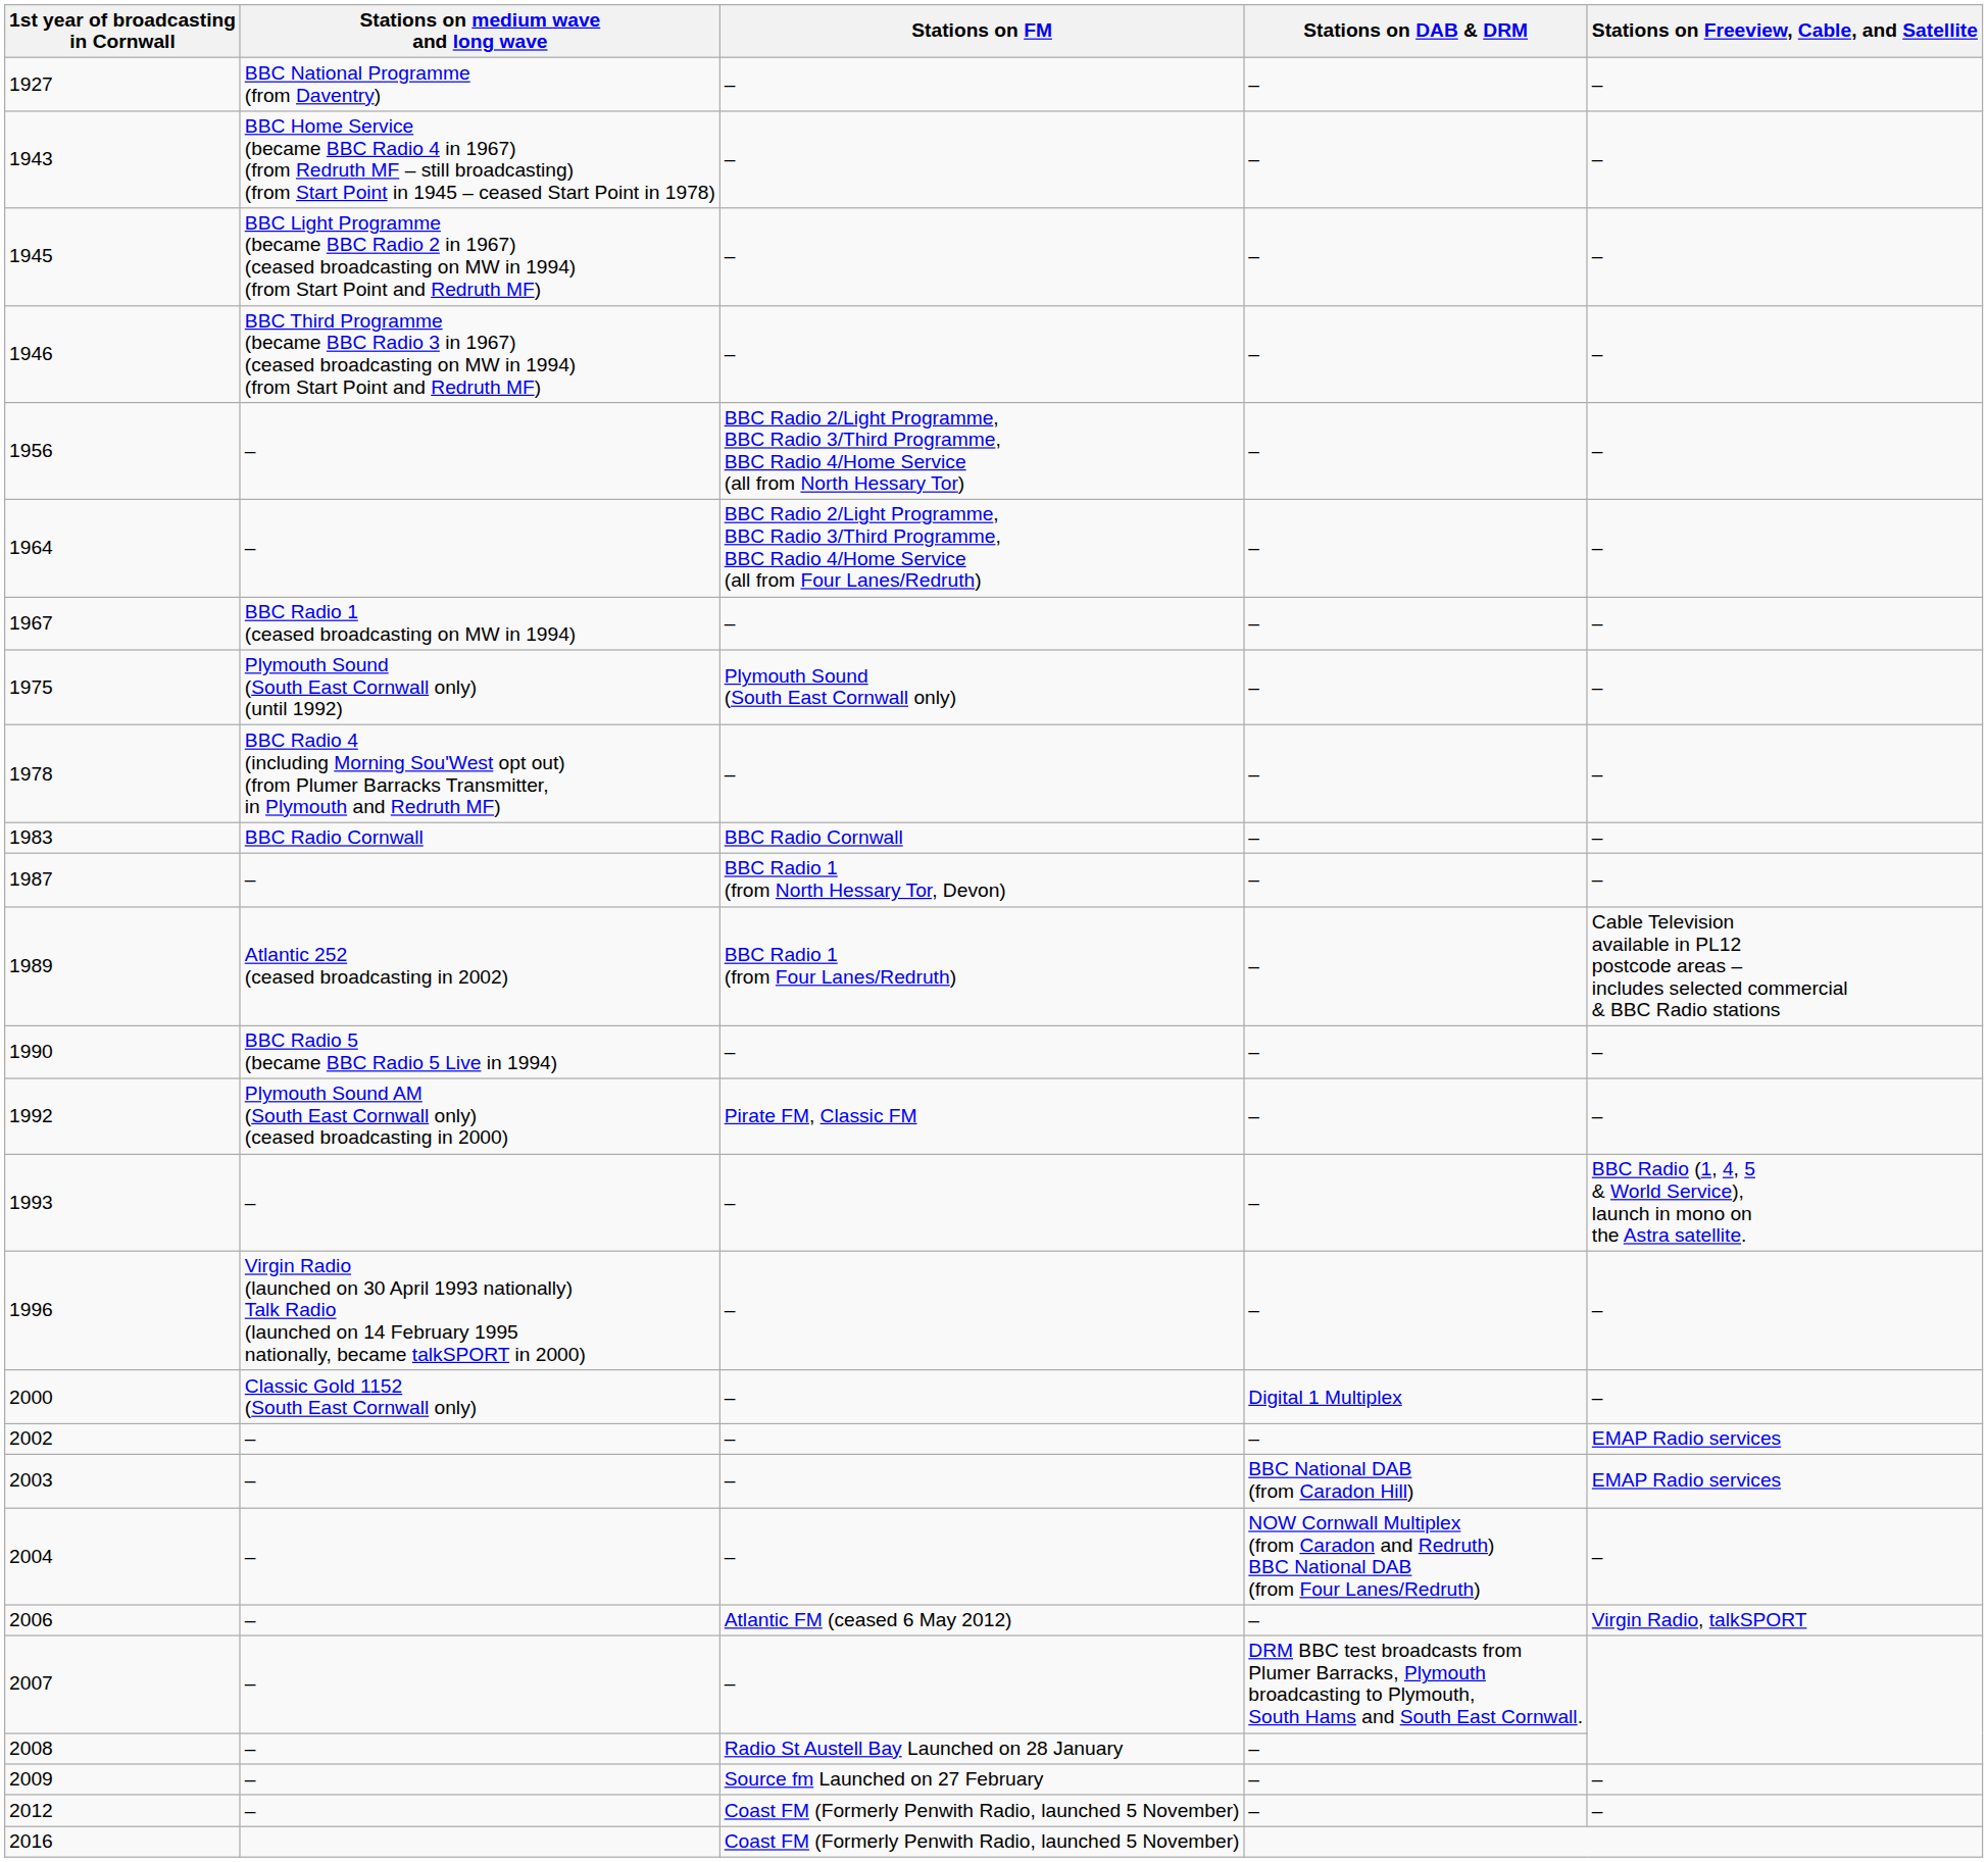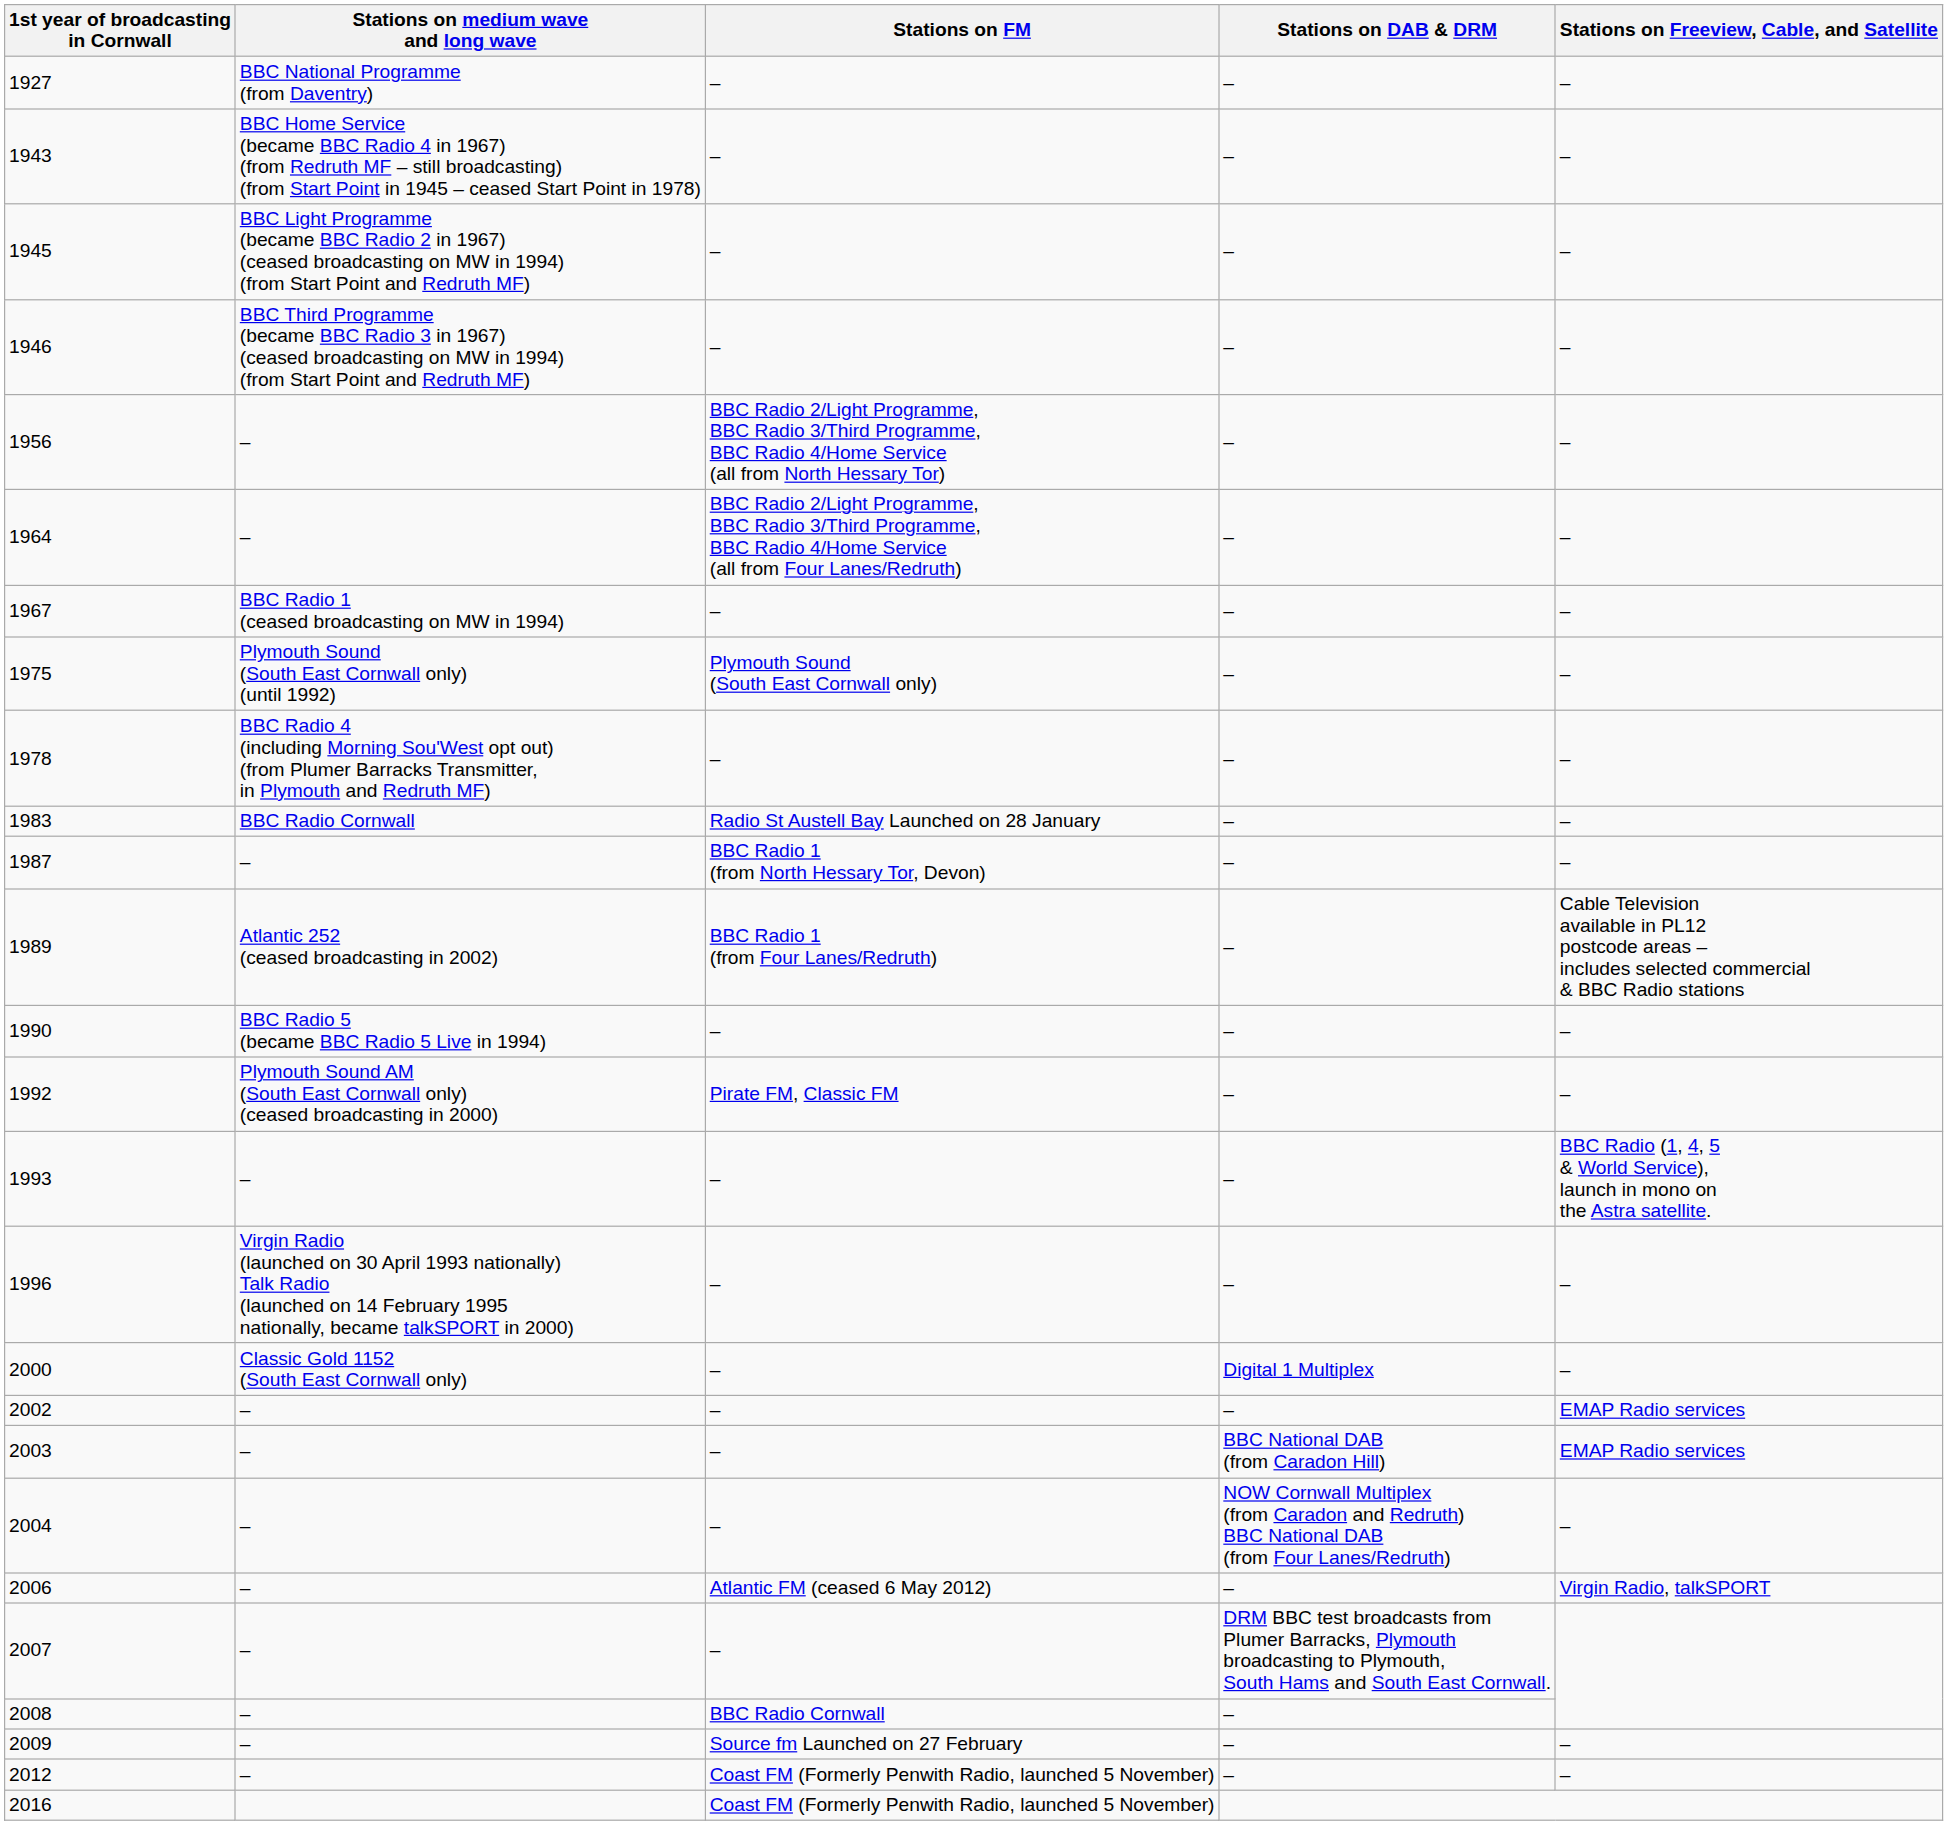1983 | Stations on FM: BBC Radio Cornwall -> Radio St Austell Bay Launched on 28 January
2008 | Stations on FM: Radio St Austell Bay Launched on 28 January -> BBC Radio Cornwall
